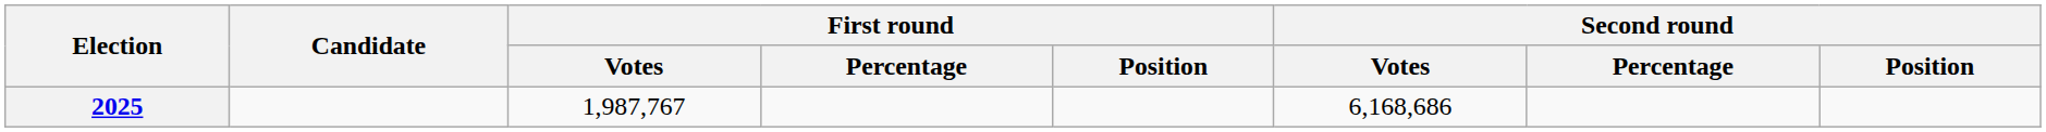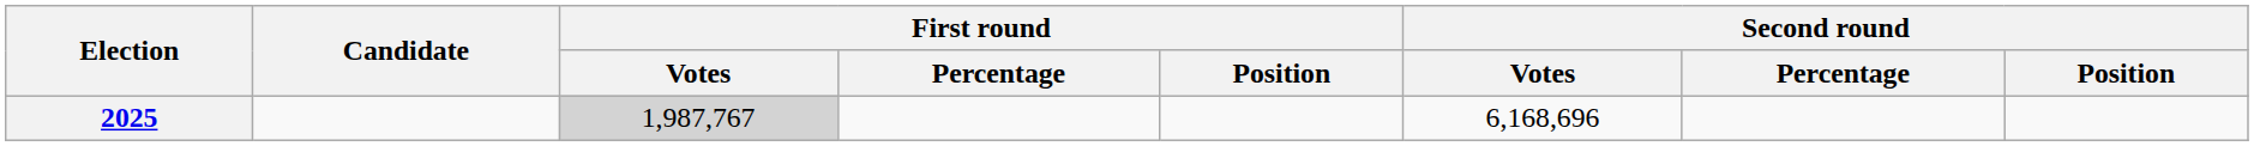2025 | First round / Votes: no background -> lightgrey background
2025 | Second round / Votes: 6,168,686 -> 6,168,696
